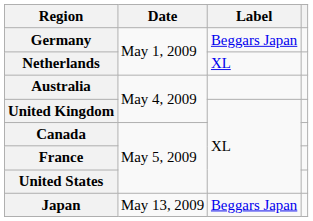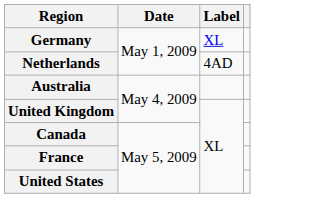Germany | Label: Beggars Japan -> XL
Netherlands | Label: XL -> 4AD
- row: Japan | May 13, 2009 | Beggars Japan
